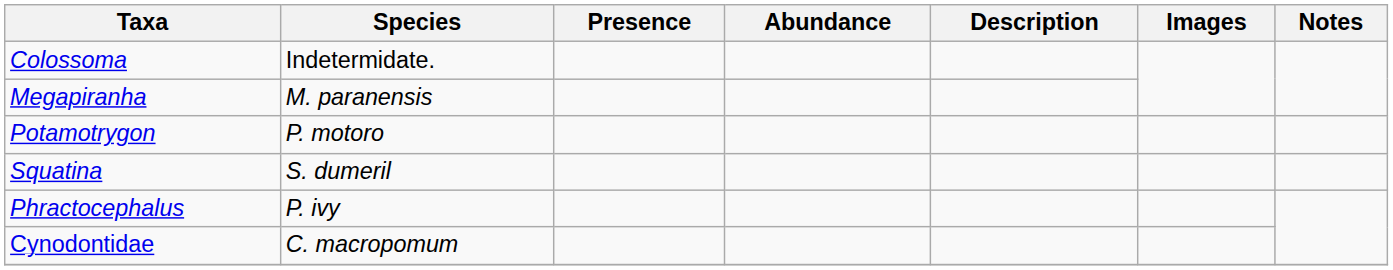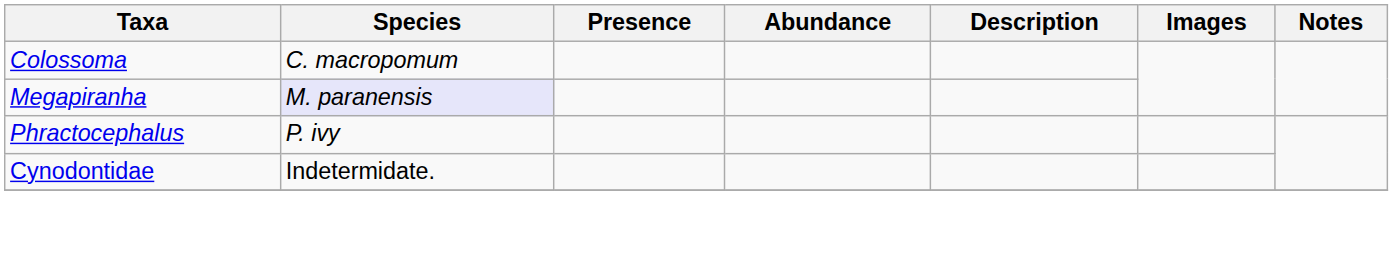Colossoma | Species: Indetermidate. -> C. macropomum
Megapiranha | Species: no background -> lavender background
- row: Potamotrygon | P. motoro
- row: Squatina | S. dumeril
Cynodontidae | Species: C. macropomum -> Indetermidate.
